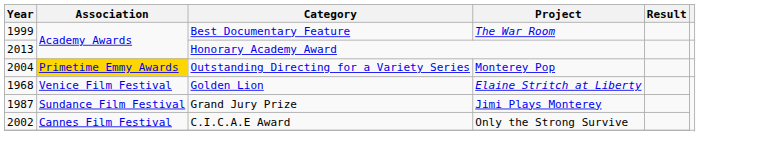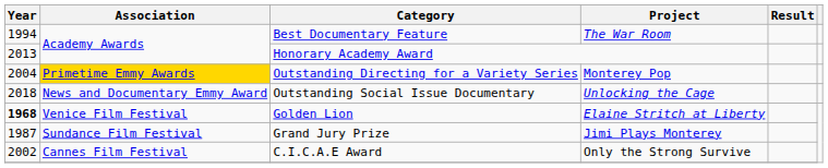Best Documentary Feature | Year: 1999 -> 1994
+ row: 2018 | News and Documentary Emmy Award | Outstanding Social Issue Documentary | Unlocking the Cage
Golden Lion | Year: normal -> bold
